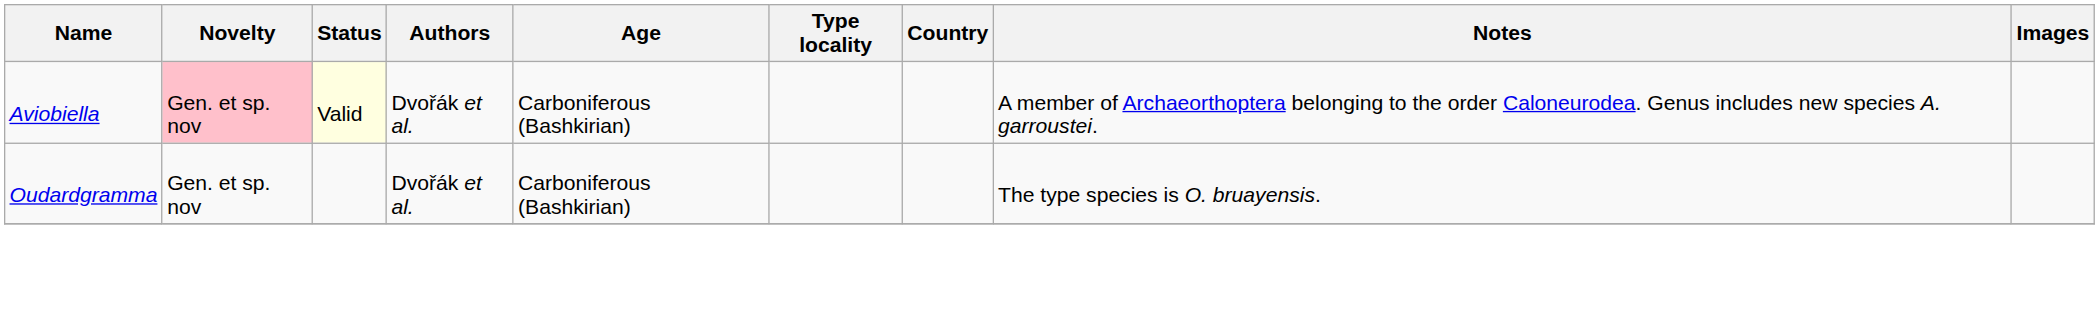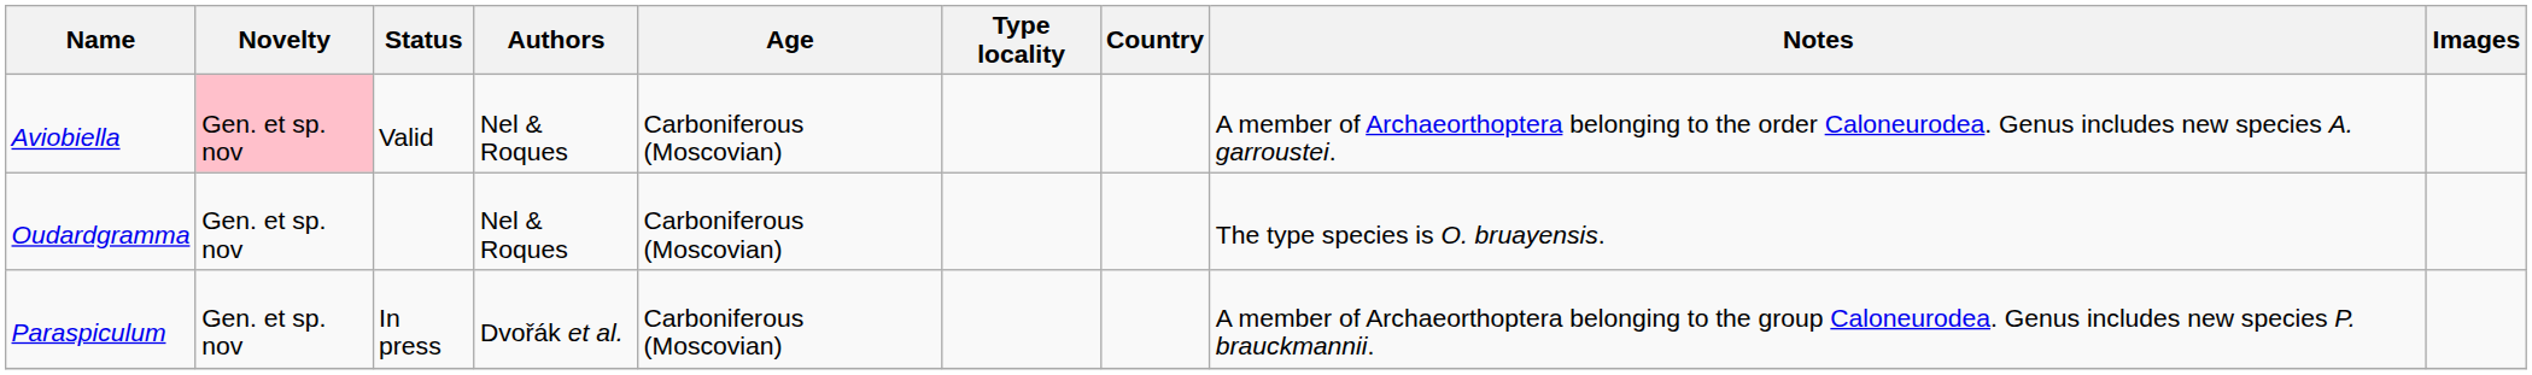Aviobiella | Status: lightyellow background -> no background
Aviobiella | Authors: Dvořák et al. -> Nel & Roques
Aviobiella | Age: Carboniferous (Bashkirian) -> Carboniferous (Moscovian)
Oudardgramma | Authors: Dvořák et al. -> Nel & Roques
Oudardgramma | Age: Carboniferous (Bashkirian) -> Carboniferous (Moscovian)
+ row: Paraspiculum | Gen. et sp. nov | In press | Dvořák et al. | Carboniferous (Moscovian) | A member of Archaeorthoptera belonging to the group Caloneurodea. Genus includes new species P. brauckmannii.
